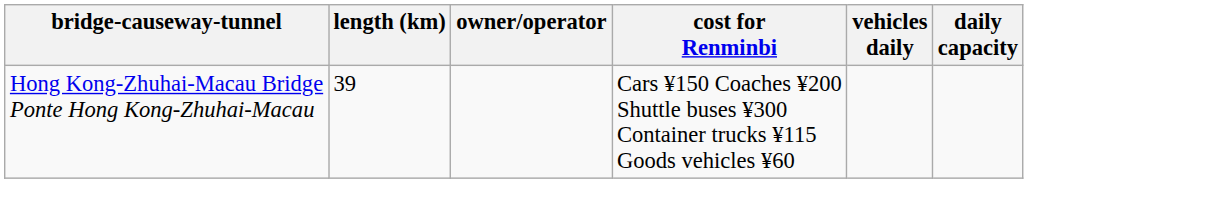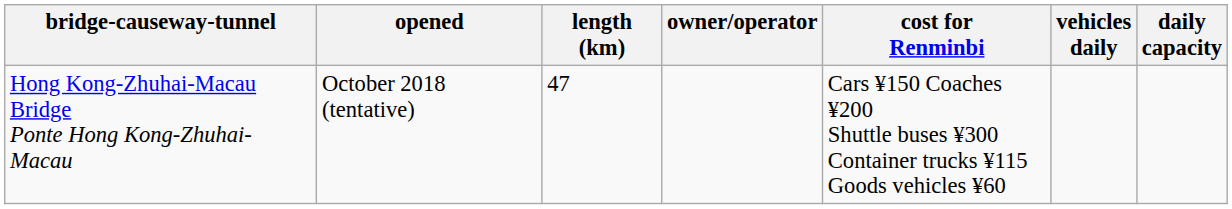+ column: opened | October 2018 (tentative)
Hong Kong-Zhuhai-Macau Bridge Ponte Hong Kong-Zhuhai-Macau | length (km): 39 -> 47
